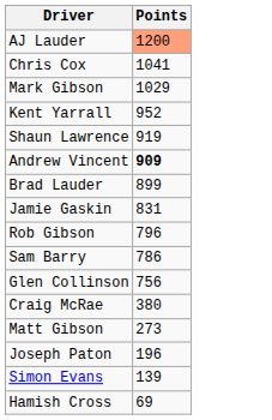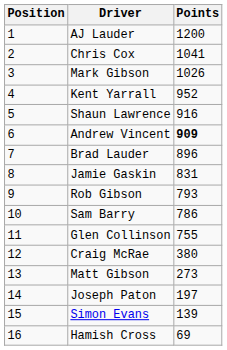+ column: Position | 1 | 2 | 3 | 4 | 5 | 6 | 7 | 8 | 9 | 10 | 11 | 12 | 13 | 14 | 15 | 16
AJ Lauder | Points: lightsalmon background -> no background
Mark Gibson | Points: 1029 -> 1026
Shaun Lawrence | Points: 919 -> 916
Brad Lauder | Points: 899 -> 896
Rob Gibson | Points: 796 -> 793
Glen Collinson | Points: 756 -> 755
Joseph Paton | Points: 196 -> 197
